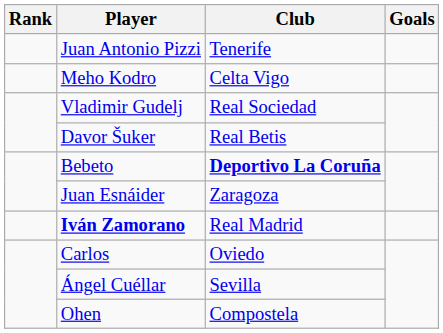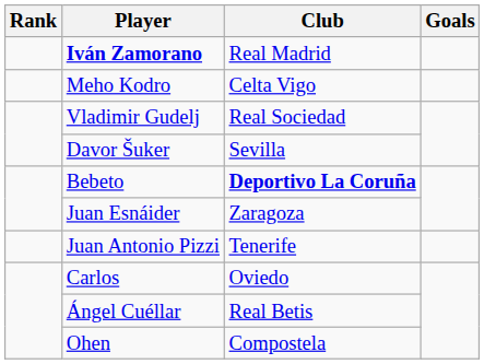rows swapped: Iván Zamorano <-> Juan Antonio Pizzi
Davor Šuker | Club: Real Betis -> Sevilla
Ángel Cuéllar | Club: Sevilla -> Real Betis
